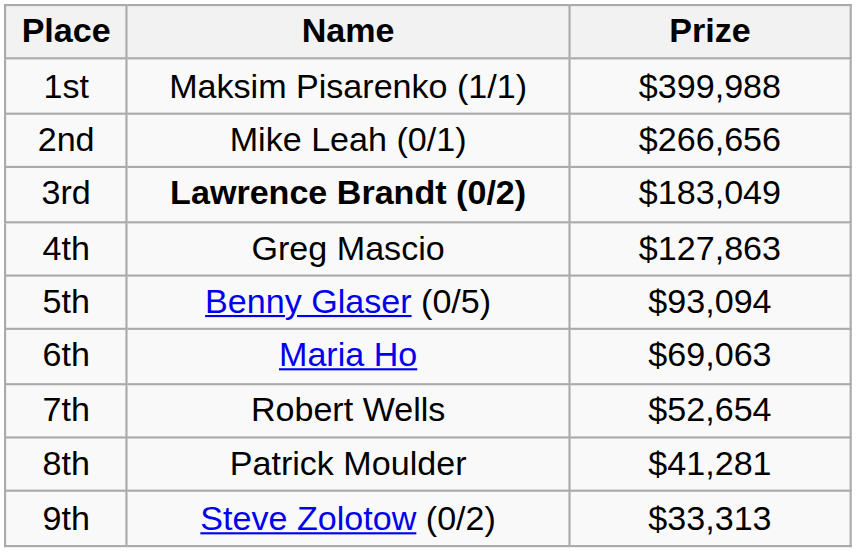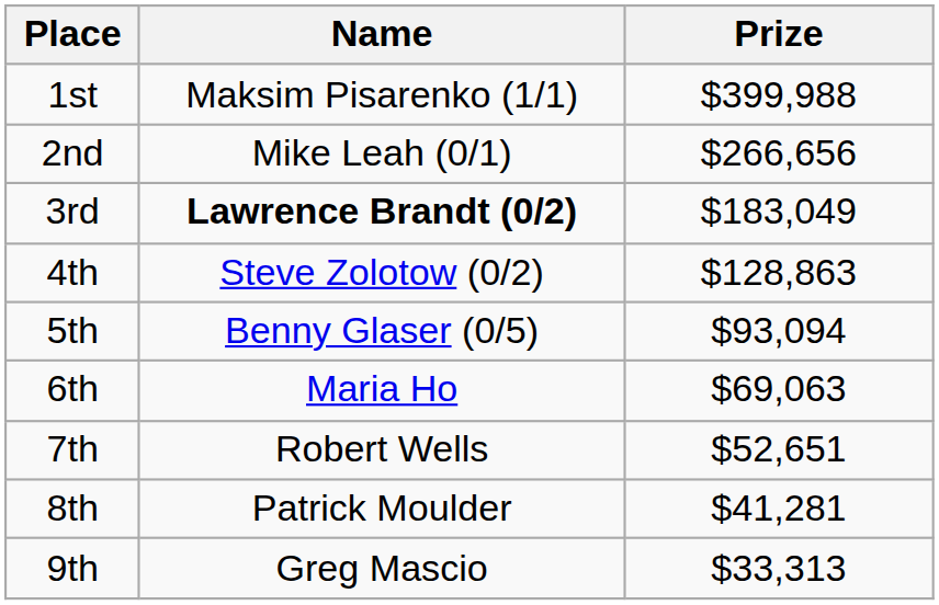4th | Name: Greg Mascio -> Steve Zolotow (0/2)
4th | Prize: $127,863 -> $128,863
7th | Prize: $52,654 -> $52,651
9th | Name: Steve Zolotow (0/2) -> Greg Mascio
